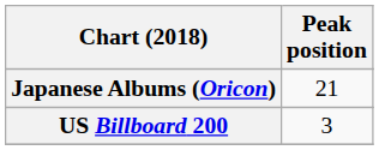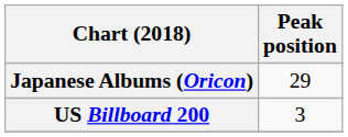Japanese Albums (Oricon) | Peak position: 21 -> 29
